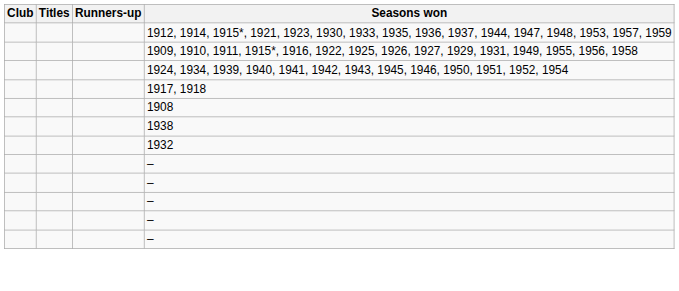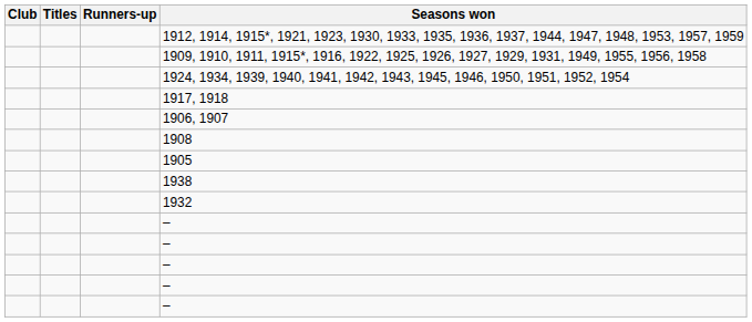+ row: 1906, 1907
+ row: 1905
